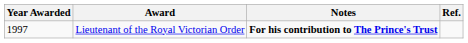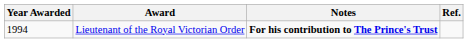Lieutenant of the Royal Victorian Order | Year Awarded: 1997 -> 1994
